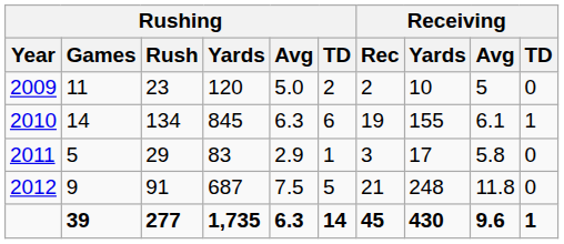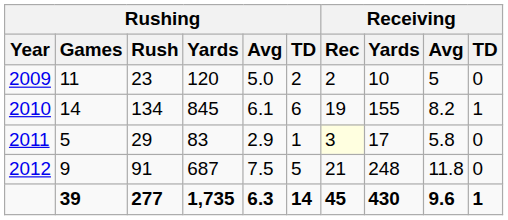2010 | Rushing / Avg: 6.3 -> 6.1
2010 | Receiving / Avg: 6.1 -> 8.2
2011 | Receiving / Rec: no background -> lightyellow background
